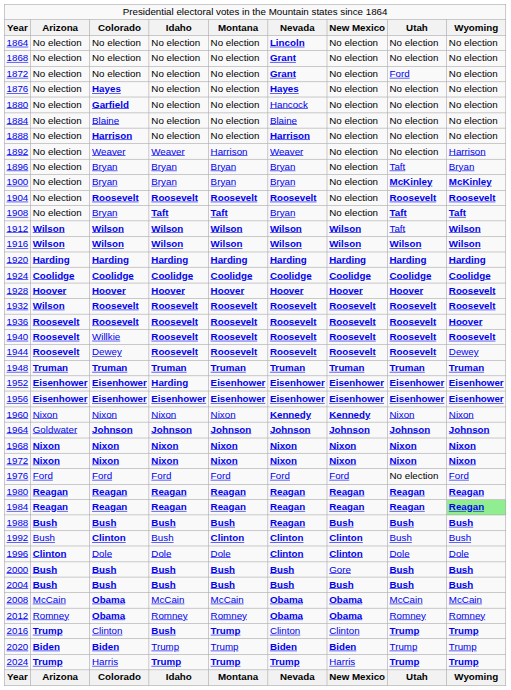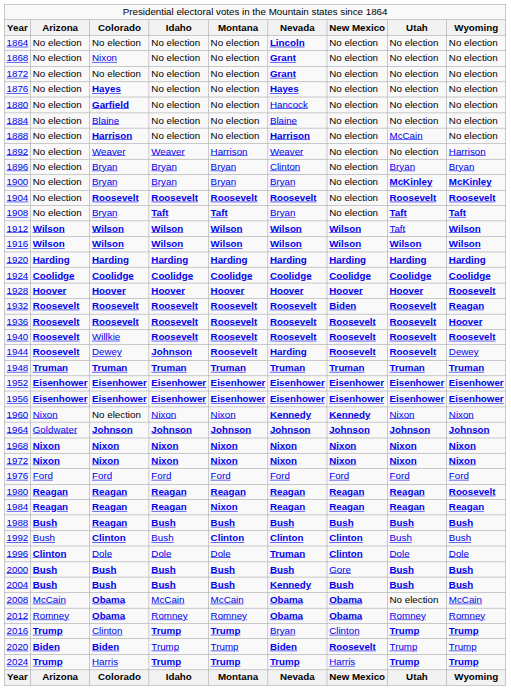1868 | column 3: No election -> Nixon
1872 | column 8: Ford -> No election
1888 | column 8: No election -> McCain
1896 | column 6: Bryan -> Clinton
1896 | column 8: Taft -> Bryan
1932 | column 2: Wilson -> Roosevelt
1932 | column 7: Roosevelt -> Biden
1932 | column 9: Roosevelt -> Reagan
1944 | column 4: Roosevelt -> Johnson
1944 | column 6: Roosevelt -> Harding
1952 | column 4: Harding -> Eisenhower
1960 | column 3: Nixon -> No election
1976 | column 8: No election -> Ford
1980 | column 9: Reagan -> Roosevelt
1984 | column 5: Reagan -> Nixon
1984 | column 9: lightgreen background -> no background
1988 | column 3: Bush -> Reagan
1988 | column 6: Reagan -> Bush
1996 | column 6: Clinton -> Truman
2004 | column 6: Bush -> Kennedy
2008 | column 8: McCain -> No election
2016 | column 4: Bush -> Trump
2016 | column 6: Clinton -> Bryan
2020 | column 7: Biden -> Roosevelt
